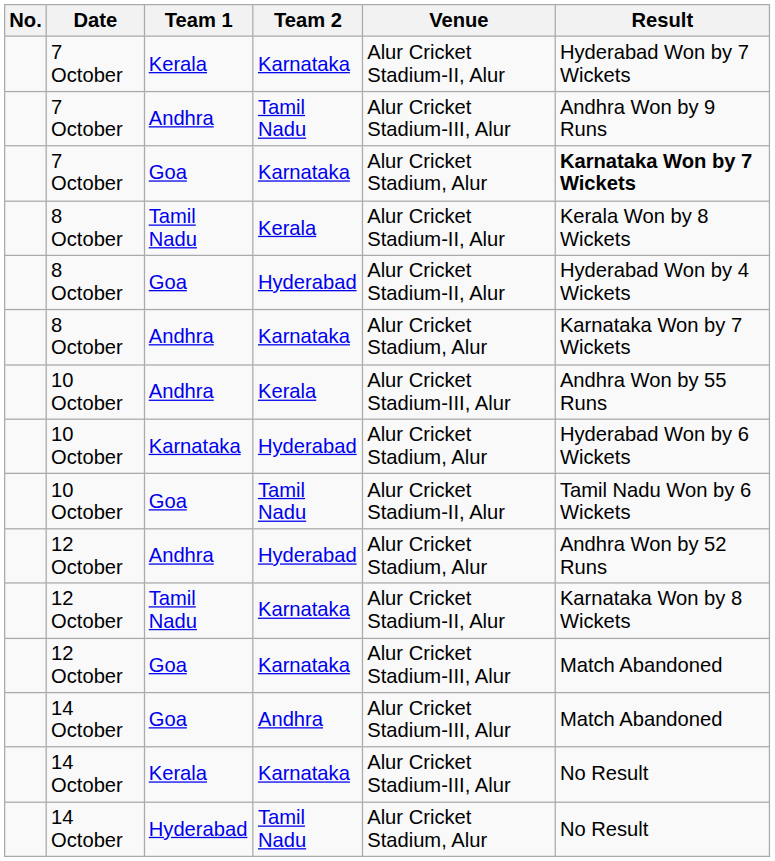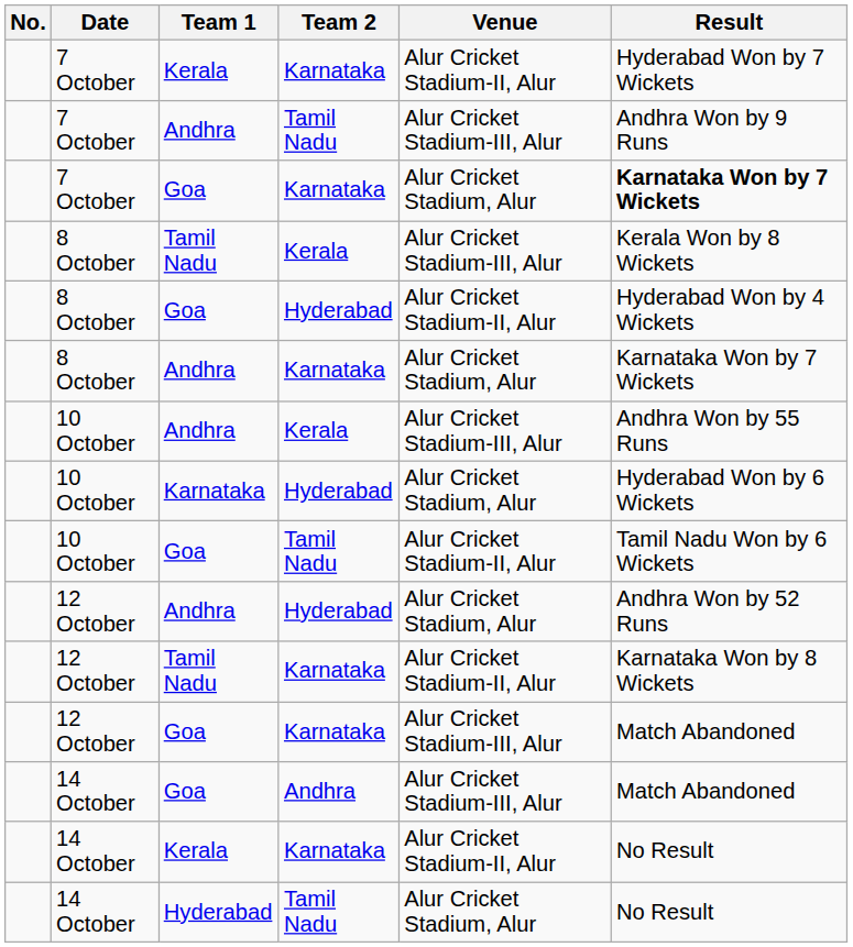8 October / Tamil Nadu | Venue: Alur Cricket Stadium-II, Alur -> Alur Cricket Stadium-III, Alur
14 October / Kerala | Venue: Alur Cricket Stadium-III, Alur -> Alur Cricket Stadium-II, Alur
